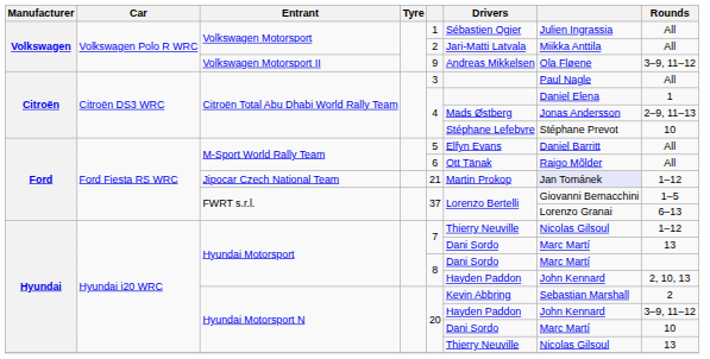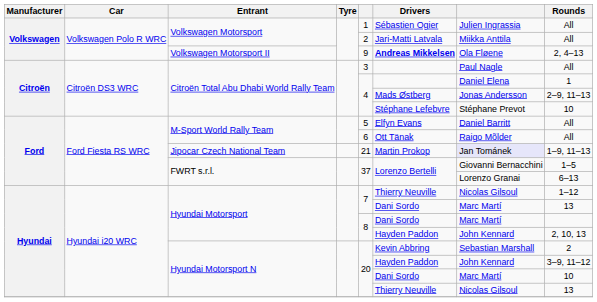Volkswagen Motorsport II | Drivers: normal -> bold
Volkswagen Motorsport II | Rounds: 3–9, 11–12 -> 2, 4–13
Jipocar Czech National Team | Rounds: 1–12 -> 1–9, 11–13
